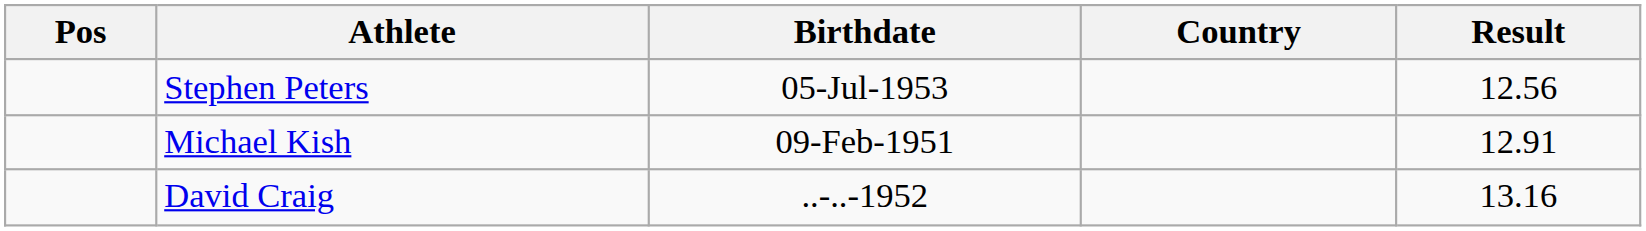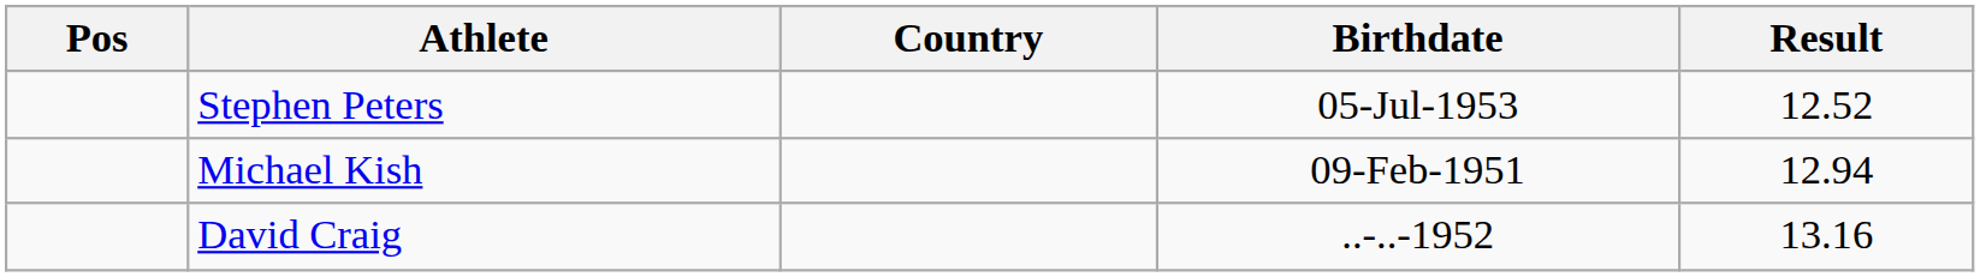columns swapped: Birthdate <-> Country
Stephen Peters | Result: 12.56 -> 12.52
Michael Kish | Result: 12.91 -> 12.94
